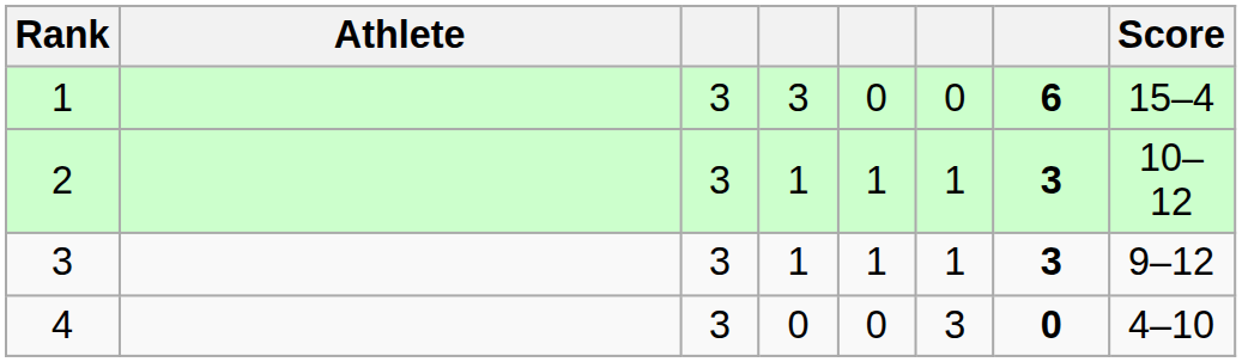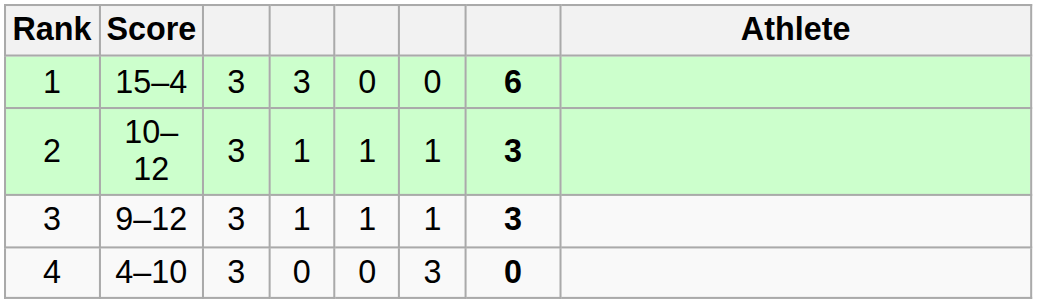columns swapped: Athlete <-> Score
